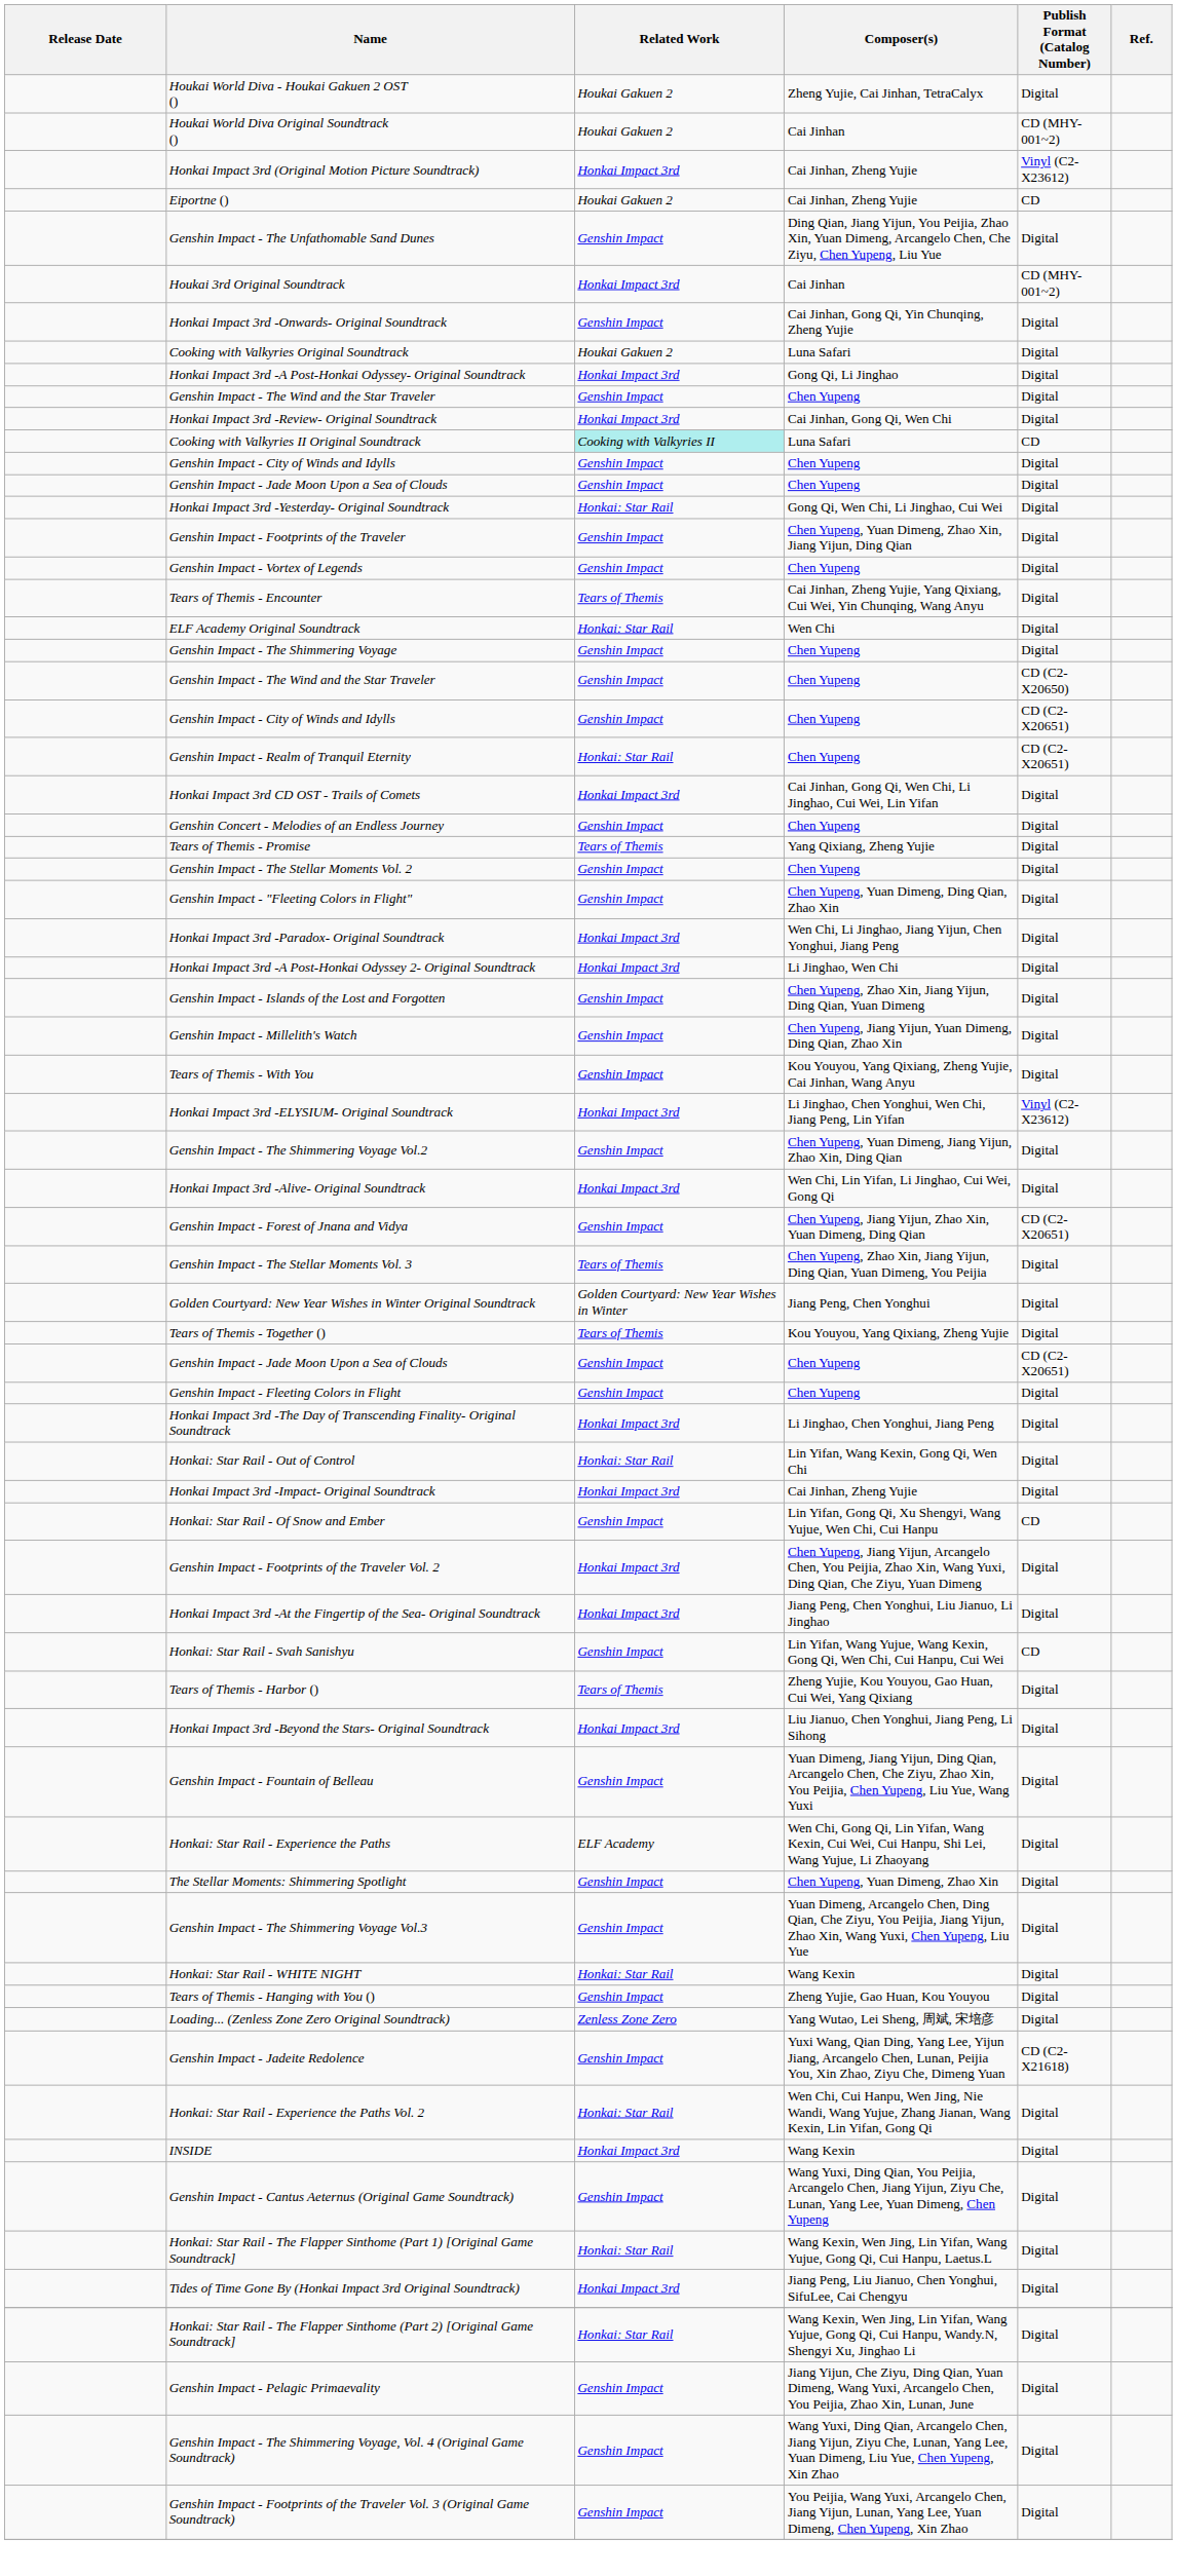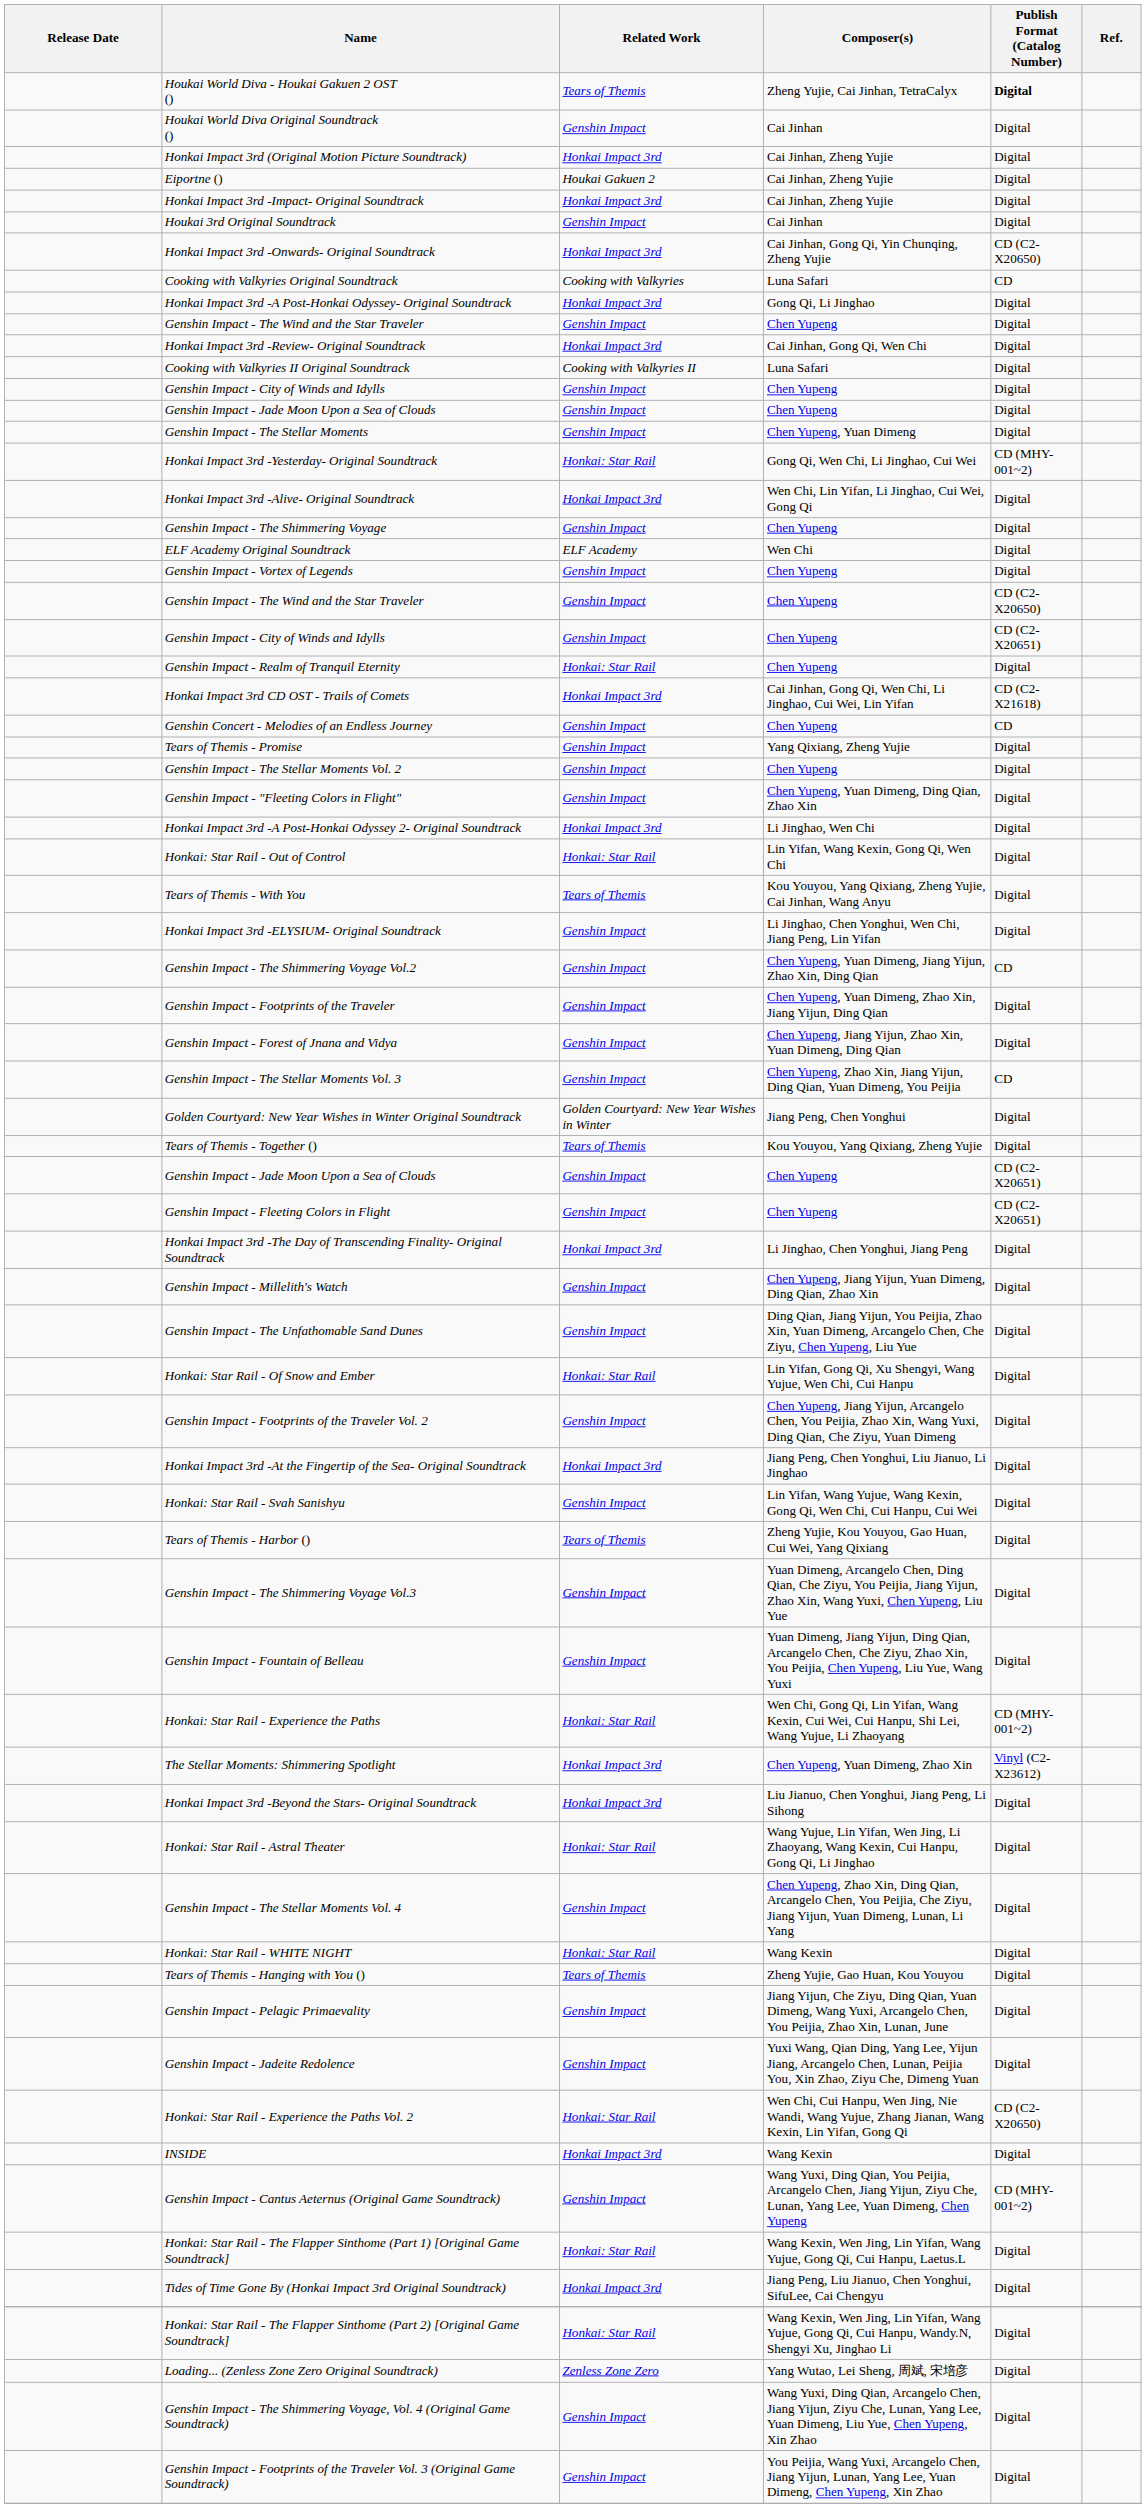Houkai World Diva - Houkai Gakuen 2 OST () | Related Work: Houkai Gakuen 2 -> Tears of Themis
Houkai World Diva - Houkai Gakuen 2 OST () | Publish Format (Catalog Number): normal -> bold
Houkai World Diva Original Soundtrack () | Related Work: Houkai Gakuen 2 -> Genshin Impact
Houkai World Diva Original Soundtrack () | Publish Format (Catalog Number): CD (MHY-001~2) -> Digital
Honkai Impact 3rd (Original Motion Picture Soundtrack) | Publish Format (Catalog Number): Vinyl (C2-X23612) -> Digital
Eiportne () | Publish Format (Catalog Number): CD -> Digital
rows swapped: Honkai Impact 3rd -Impact- Original Soundtrack <-> Genshin Impact - The Unfathomable Sand Dunes
Houkai 3rd Original Soundtrack | Related Work: Honkai Impact 3rd -> Genshin Impact
Houkai 3rd Original Soundtrack | Publish Format (Catalog Number): CD (MHY-001~2) -> Digital
Honkai Impact 3rd -Onwards- Original Soundtrack | Related Work: Genshin Impact -> Honkai Impact 3rd
Honkai Impact 3rd -Onwards- Original Soundtrack | Publish Format (Catalog Number): Digital -> CD (C2-X20650)
Cooking with Valkyries Original Soundtrack | Related Work: Houkai Gakuen 2 -> Cooking with Valkyries
Cooking with Valkyries Original Soundtrack | Publish Format (Catalog Number): Digital -> CD
Cooking with Valkyries II Original Soundtrack | Related Work: paleturquoise background -> no background
Cooking with Valkyries II Original Soundtrack | Publish Format (Catalog Number): CD -> Digital
+ row: Genshin Impact - The Stellar Moments | Genshin Impact | Chen Yupeng, Yuan Dimeng | Digital
Honkai Impact 3rd -Yesterday- Original Soundtrack | Publish Format (Catalog Number): Digital -> CD (MHY-001~2)
rows swapped: Honkai Impact 3rd -Alive- Original Soundtrack <-> Genshin Impact - Footprints of the Traveler
rows swapped: Genshin Impact - Vortex of Legends <-> Genshin Impact - The Shimmering Voyage
- row: Tears of Themis - Encounter | Tears of Themis | Cai Jinhan, Zheng Yujie, Yang Qixiang, Cui Wei, Yin Chunqing, Wang Anyu | Digital
ELF Academy Original Soundtrack | Related Work: Honkai: Star Rail -> ELF Academy
Genshin Impact - Realm of Tranquil Eternity | Publish Format (Catalog Number): CD (C2-X20651) -> Digital
Honkai Impact 3rd CD OST - Trails of Comets | Publish Format (Catalog Number): Digital -> CD (C2-X21618)
Genshin Concert - Melodies of an Endless Journey | Publish Format (Catalog Number): Digital -> CD
Tears of Themis - Promise | Related Work: Tears of Themis -> Genshin Impact
- row: Honkai Impact 3rd -Paradox- Original Soundtrack | Honkai Impact 3rd | Wen Chi, Li Jinghao, Jiang Yijun, Chen Yonghui, Jiang Peng | Digital
- row: Genshin Impact - Islands of the Lost and Forgotten | Genshin Impact | Chen Yupeng, Zhao Xin, Jiang Yijun, Ding Qian, Yuan Dimeng | Digital
rows swapped: Genshin Impact - Millelith's Watch <-> Honkai: Star Rail - Out of Control
Tears of Themis - With You | Related Work: Genshin Impact -> Tears of Themis
Honkai Impact 3rd -ELYSIUM- Original Soundtrack | Related Work: Honkai Impact 3rd -> Genshin Impact
Honkai Impact 3rd -ELYSIUM- Original Soundtrack | Publish Format (Catalog Number): Vinyl (C2-X23612) -> Digital
Genshin Impact - The Shimmering Voyage Vol.2 | Publish Format (Catalog Number): Digital -> CD
Genshin Impact - Forest of Jnana and Vidya | Publish Format (Catalog Number): CD (C2-X20651) -> Digital
Genshin Impact - The Stellar Moments Vol. 3 | Related Work: Tears of Themis -> Genshin Impact
Genshin Impact - The Stellar Moments Vol. 3 | Publish Format (Catalog Number): Digital -> CD
Genshin Impact - Fleeting Colors in Flight | Publish Format (Catalog Number): Digital -> CD (C2-X20651)
Honkai: Star Rail - Of Snow and Ember | Related Work: Genshin Impact -> Honkai: Star Rail
Honkai: Star Rail - Of Snow and Ember | Publish Format (Catalog Number): CD -> Digital
Genshin Impact - Footprints of the Traveler Vol. 2 | Related Work: Honkai Impact 3rd -> Genshin Impact
Honkai: Star Rail - Svah Sanishyu | Publish Format (Catalog Number): CD -> Digital
rows swapped: Genshin Impact - The Shimmering Voyage Vol.3 <-> Honkai Impact 3rd -Beyond the Stars- Original Soundtrack
Honkai: Star Rail - Experience the Paths | Related Work: ELF Academy -> Honkai: Star Rail
Honkai: Star Rail - Experience the Paths | Publish Format (Catalog Number): Digital -> CD (MHY-001~2)
The Stellar Moments: Shimmering Spotlight | Related Work: Genshin Impact -> Honkai Impact 3rd
The Stellar Moments: Shimmering Spotlight | Publish Format (Catalog Number): Digital -> Vinyl (C2-X23612)
+ row: Honkai: Star Rail - Astral Theater | Honkai: Star Rail | Wang Yujue, Lin Yifan, Wen Jing, Li Zhaoyang, Wang Kexin, Cui Hanpu, Gong Qi, Li Jinghao | Digital
+ row: Genshin Impact - The Stellar Moments Vol. 4 | Genshin Impact | Chen Yupeng, Zhao Xin, Ding Qian, Arcangelo Chen, You Peijia, Che Ziyu, Jiang Yijun, Yuan Dimeng, Lunan, Li Yang | Digital
Tears of Themis - Hanging with You () | Related Work: Genshin Impact -> Tears of Themis
rows swapped: Genshin Impact - Pelagic Primaevality <-> Loading... (Zenless Zone Zero Original Soundtrack)
Genshin Impact - Jadeite Redolence | Publish Format (Catalog Number): CD (C2-X21618) -> Digital
Honkai: Star Rail - Experience the Paths Vol. 2 | Publish Format (Catalog Number): Digital -> CD (C2-X20650)
Genshin Impact - Cantus Aeternus (Original Game Soundtrack) | Publish Format (Catalog Number): Digital -> CD (MHY-001~2)
